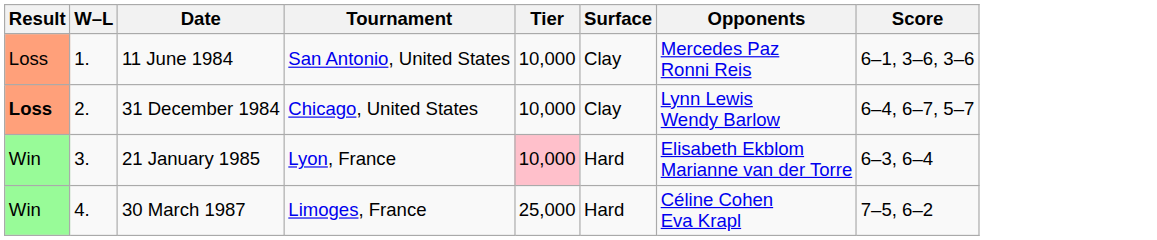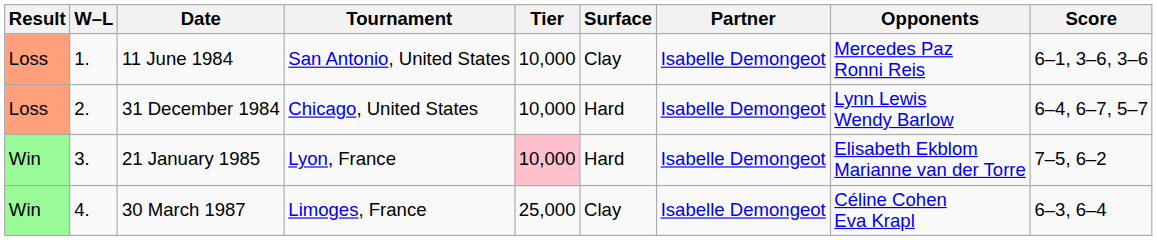+ column: Partner | Isabelle Demongeot | Isabelle Demongeot | Isabelle Demongeot | Isabelle Demongeot
31 December 1984 | Result: bold -> normal
31 December 1984 | Surface: Clay -> Hard
21 January 1985 | Score: 6–3, 6–4 -> 7–5, 6–2
30 March 1987 | Surface: Hard -> Clay
30 March 1987 | Score: 7–5, 6–2 -> 6–3, 6–4
